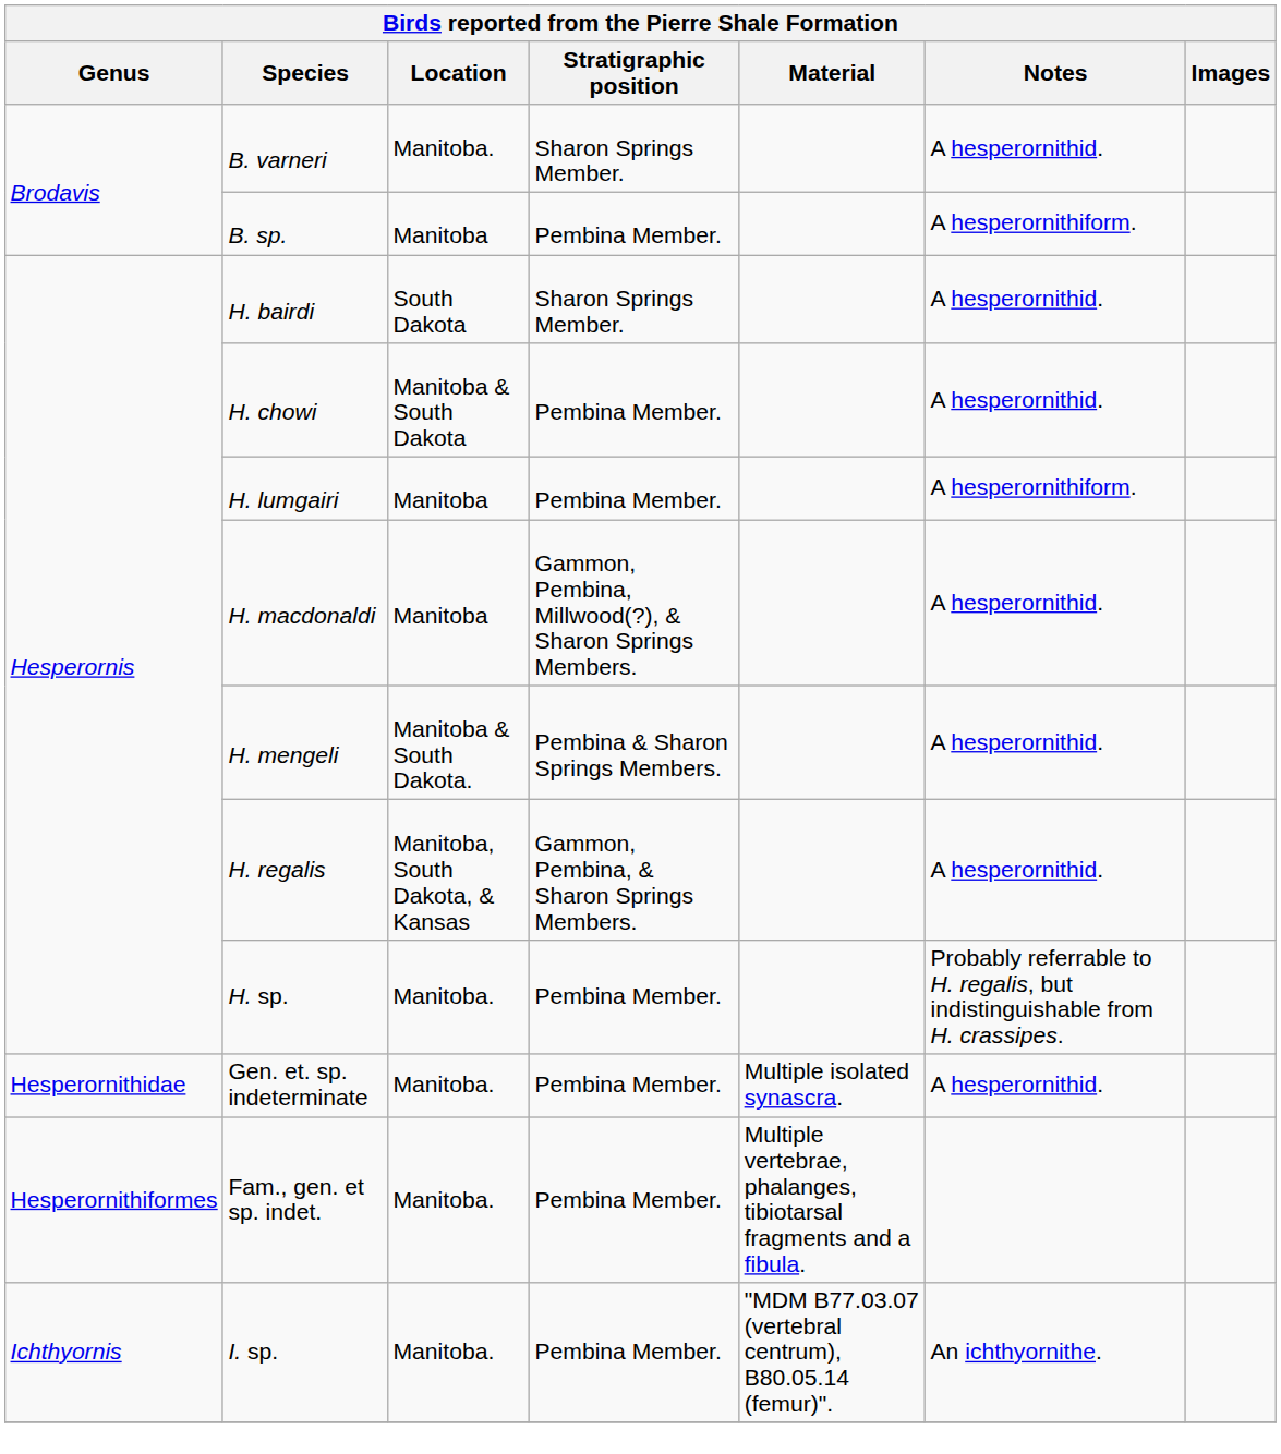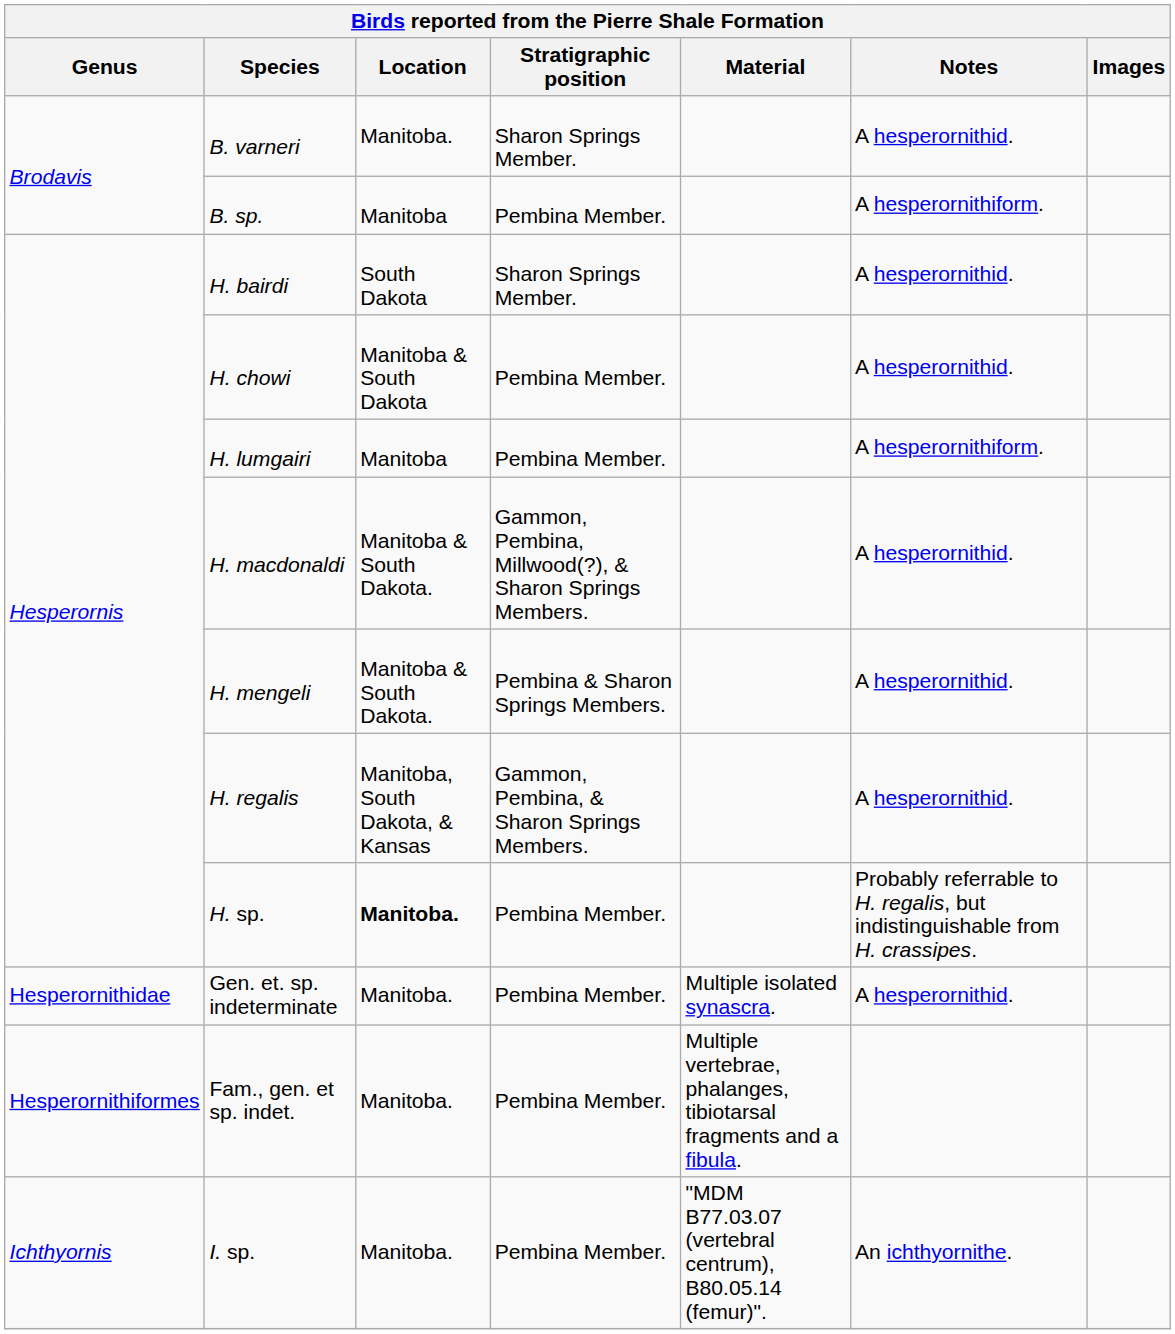H. macdonaldi | Location: Manitoba -> Manitoba & South Dakota.
H. sp. | Location: normal -> bold
